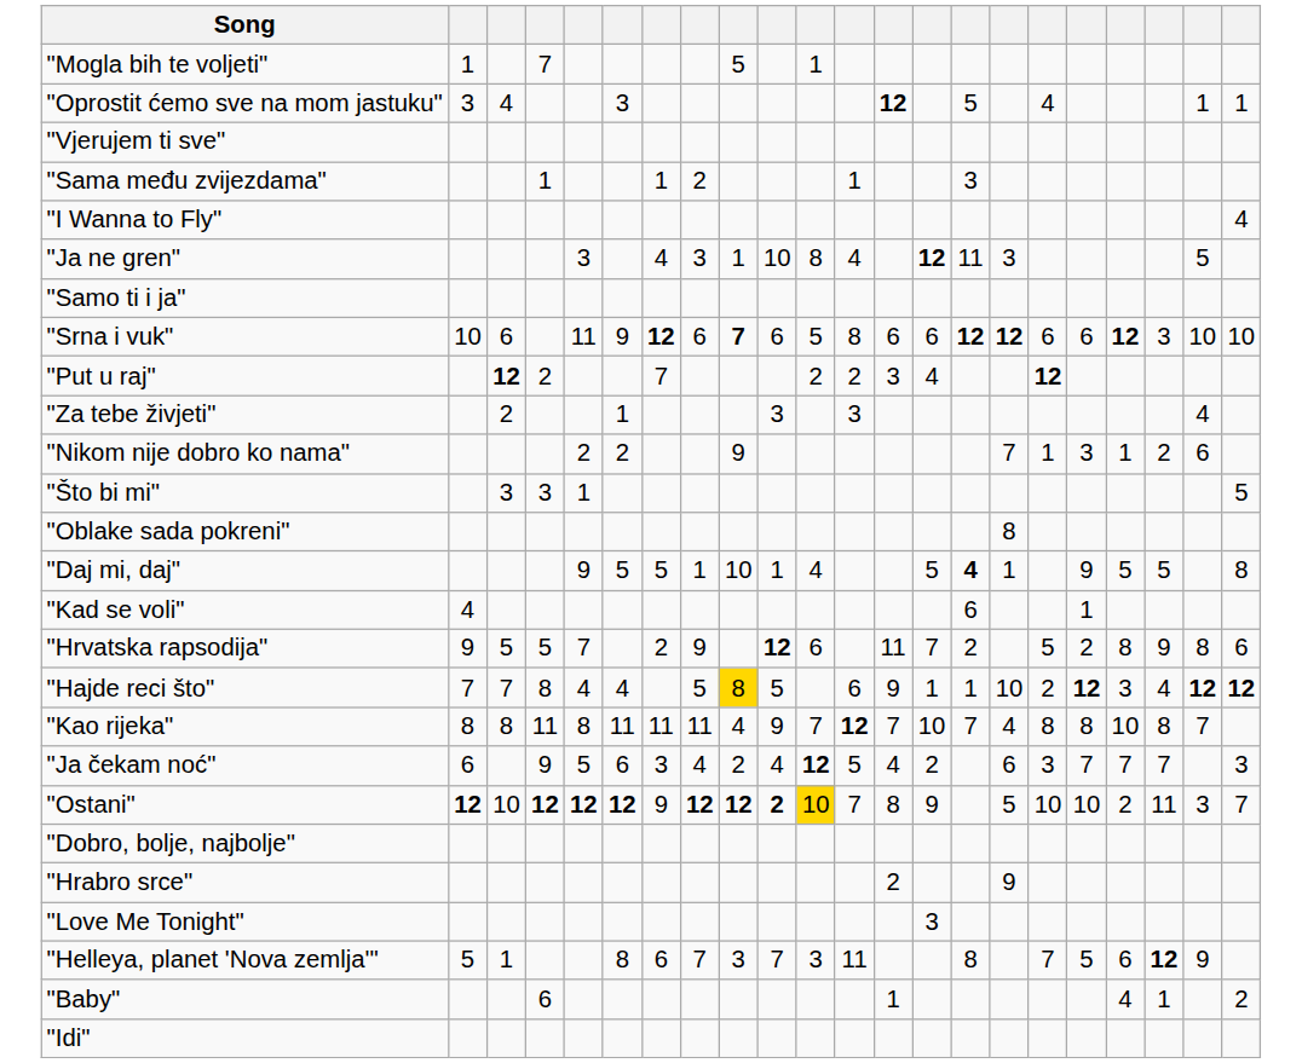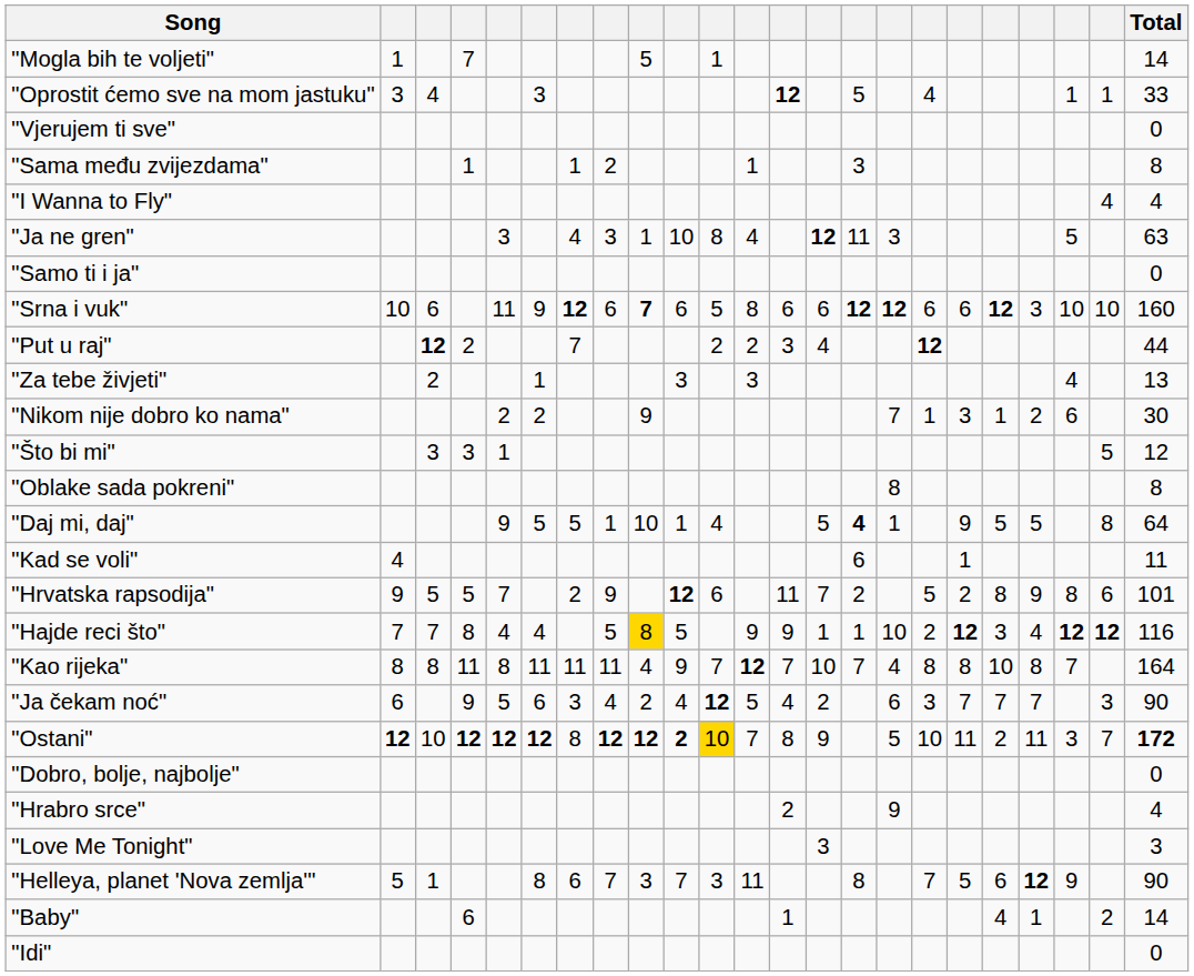+ column: Total | 14 | 33 | 0 | 8 | 4 | 63 | 0 | 160 | 44 | 13 | 30 | 12 | 8 | 64 | 11 | 101 | 116 | 164 | 90 | 172 | 0 | 4 | 3 | 90 | 14 | 0
"Hajde reci što" | column 12: 6 -> 9
"Ostani" | column 7: 9 -> 8
"Ostani" | column 18: 10 -> 11
